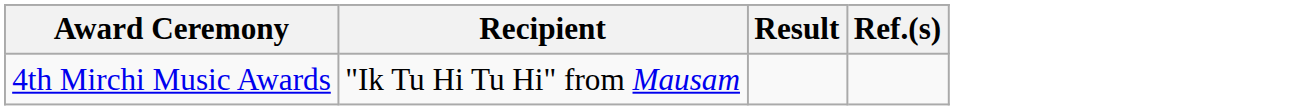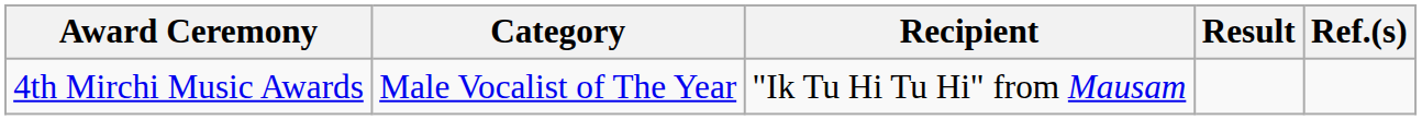+ column: Category | Male Vocalist of The Year
